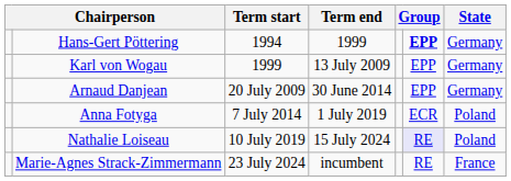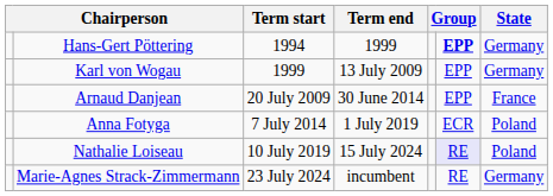Arnaud Danjean | State: Germany -> France
Marie-Agnes Strack-Zimmermann | State: France -> Germany
